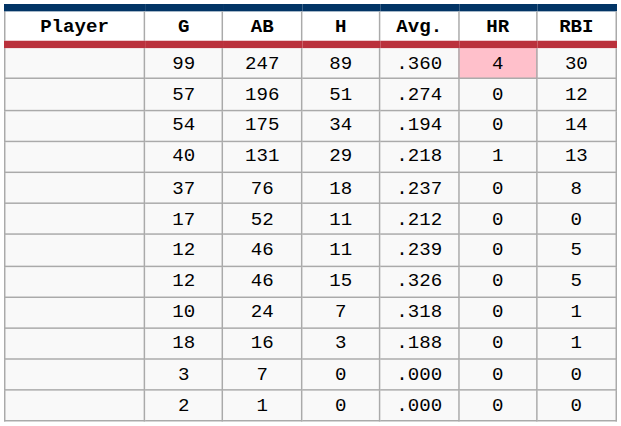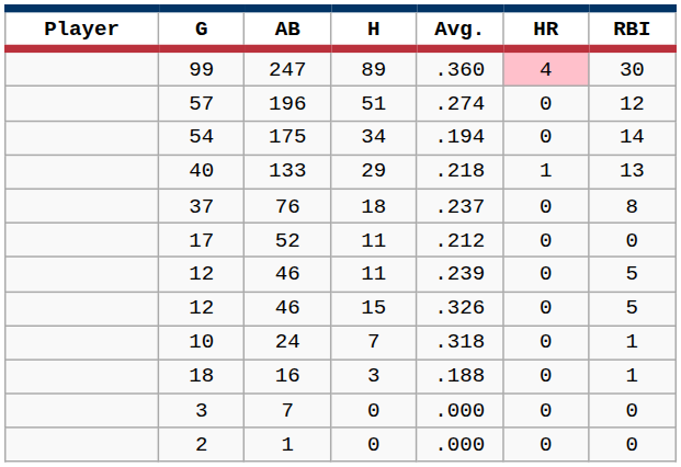40 | AB: 131 -> 133
